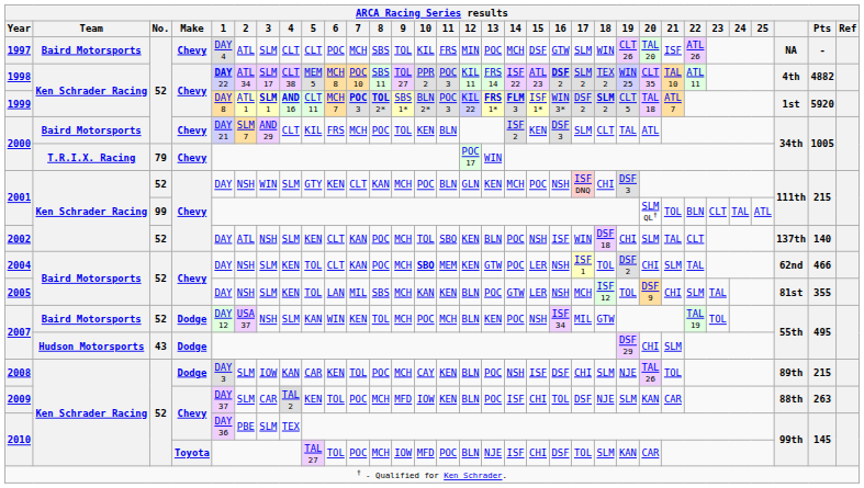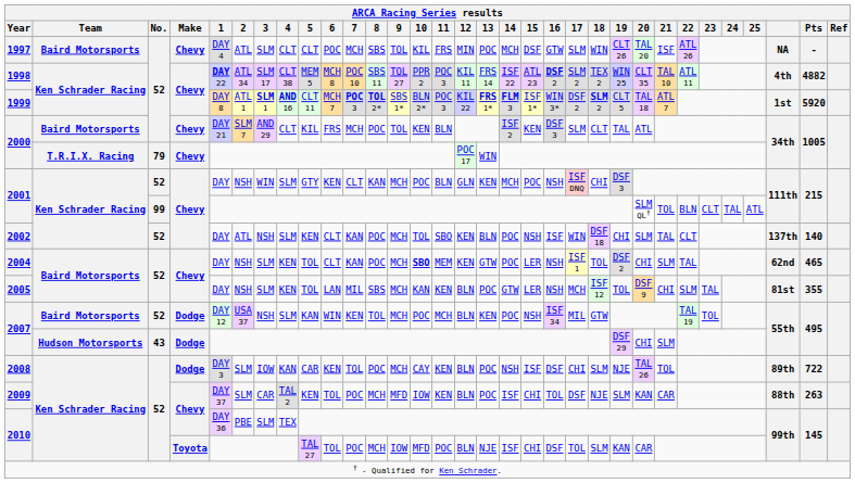2004 | Pts: 466 -> 465
2008 | Pts: 215 -> 722
